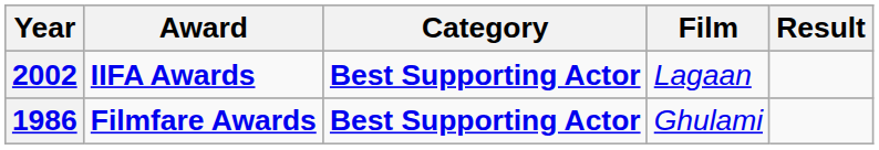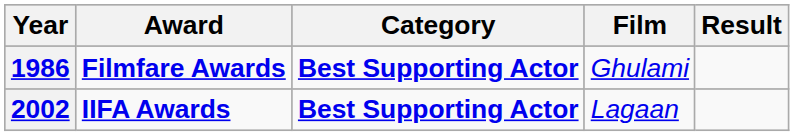rows swapped: 1986 <-> 2002
